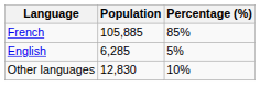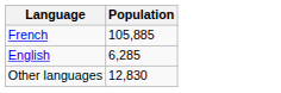- column: Percentage (%) | 85% | 5% | 10%
